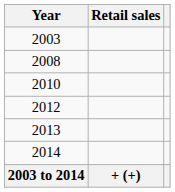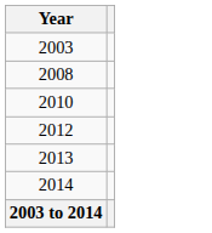- column: Retail sales | + (+)
